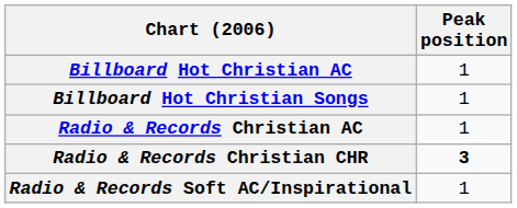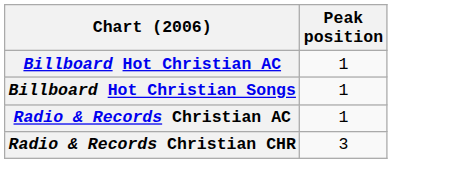Radio & Records Christian CHR | Peak position: bold -> normal
- row: Radio & Records Soft AC/Inspirational | 1
